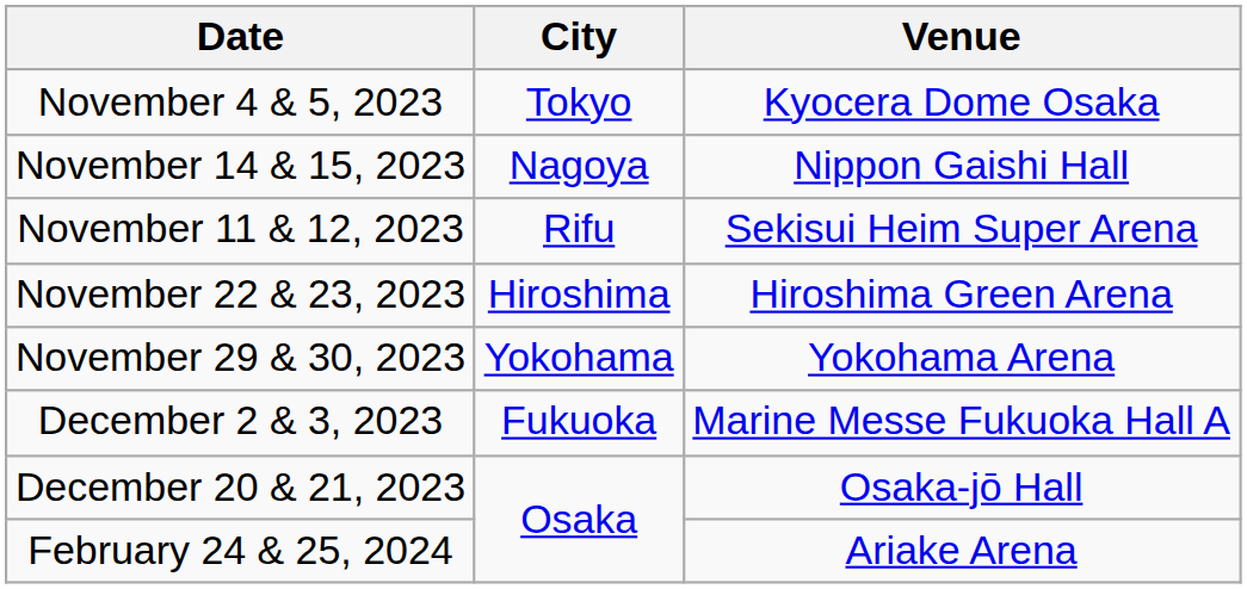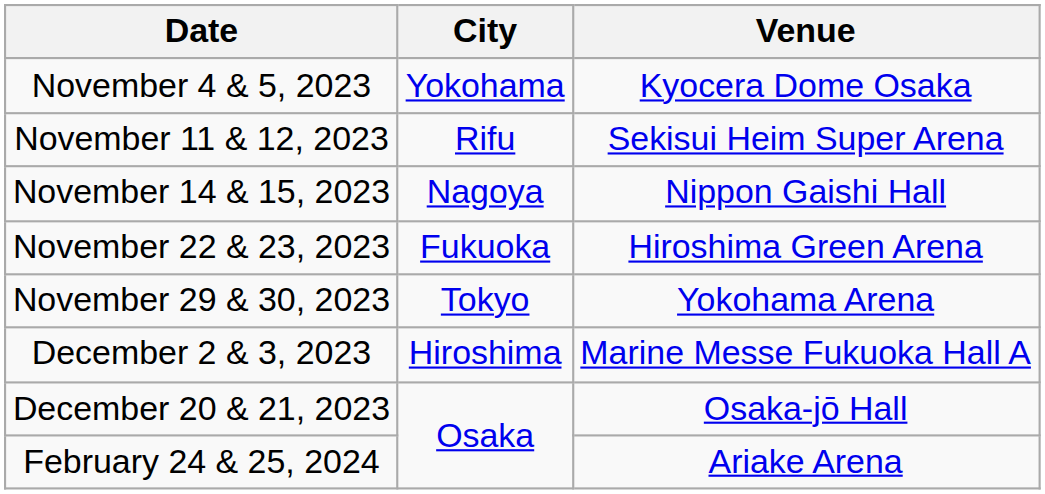November 4 & 5, 2023 | City: Tokyo -> Yokohama
rows swapped: November 11 & 12, 2023 <-> November 14 & 15, 2023
November 22 & 23, 2023 | City: Hiroshima -> Fukuoka
November 29 & 30, 2023 | City: Yokohama -> Tokyo
December 2 & 3, 2023 | City: Fukuoka -> Hiroshima
